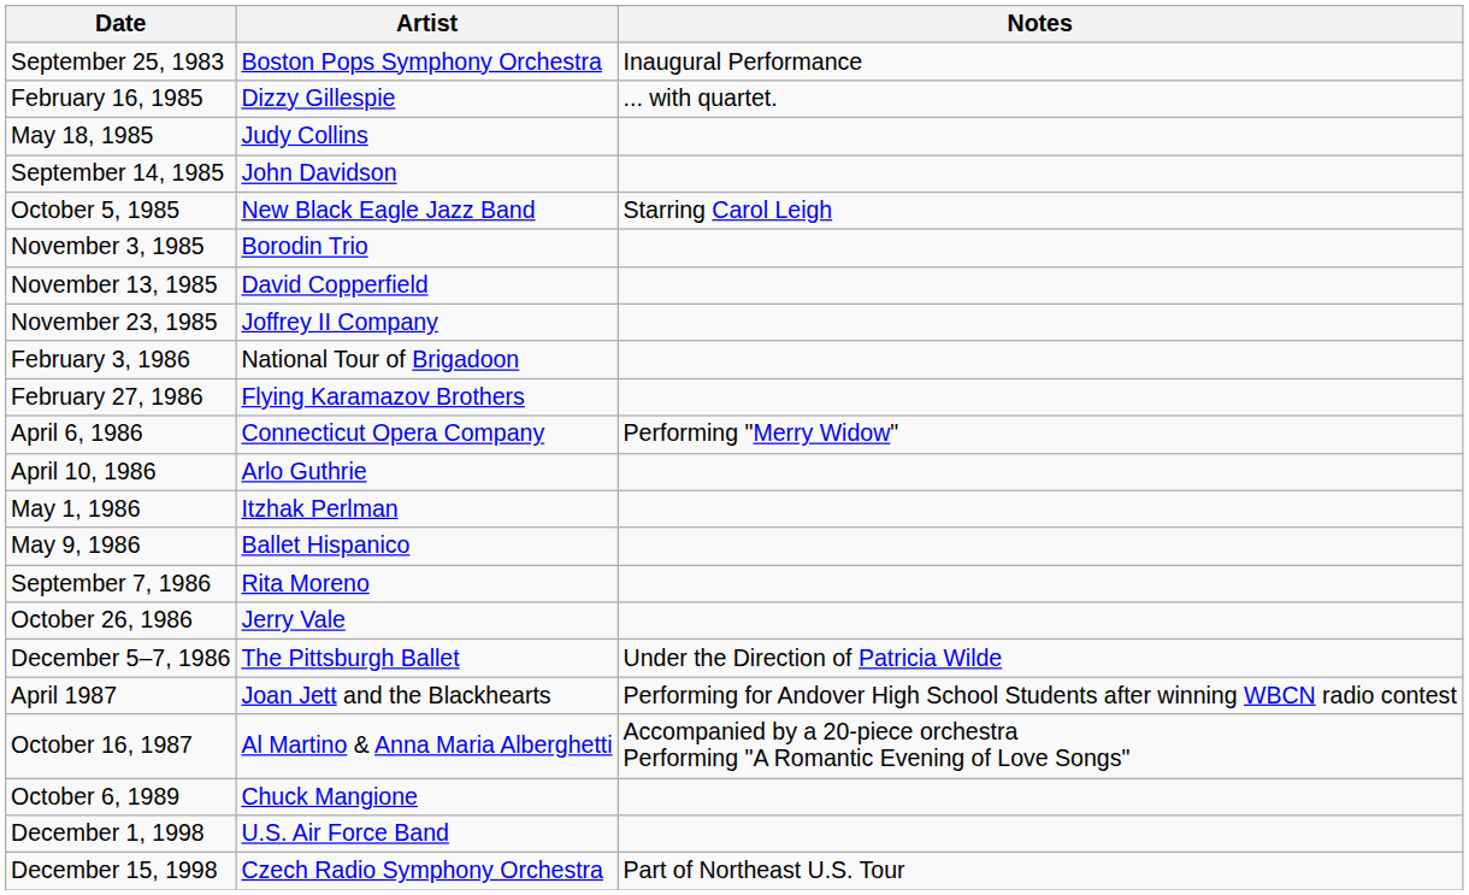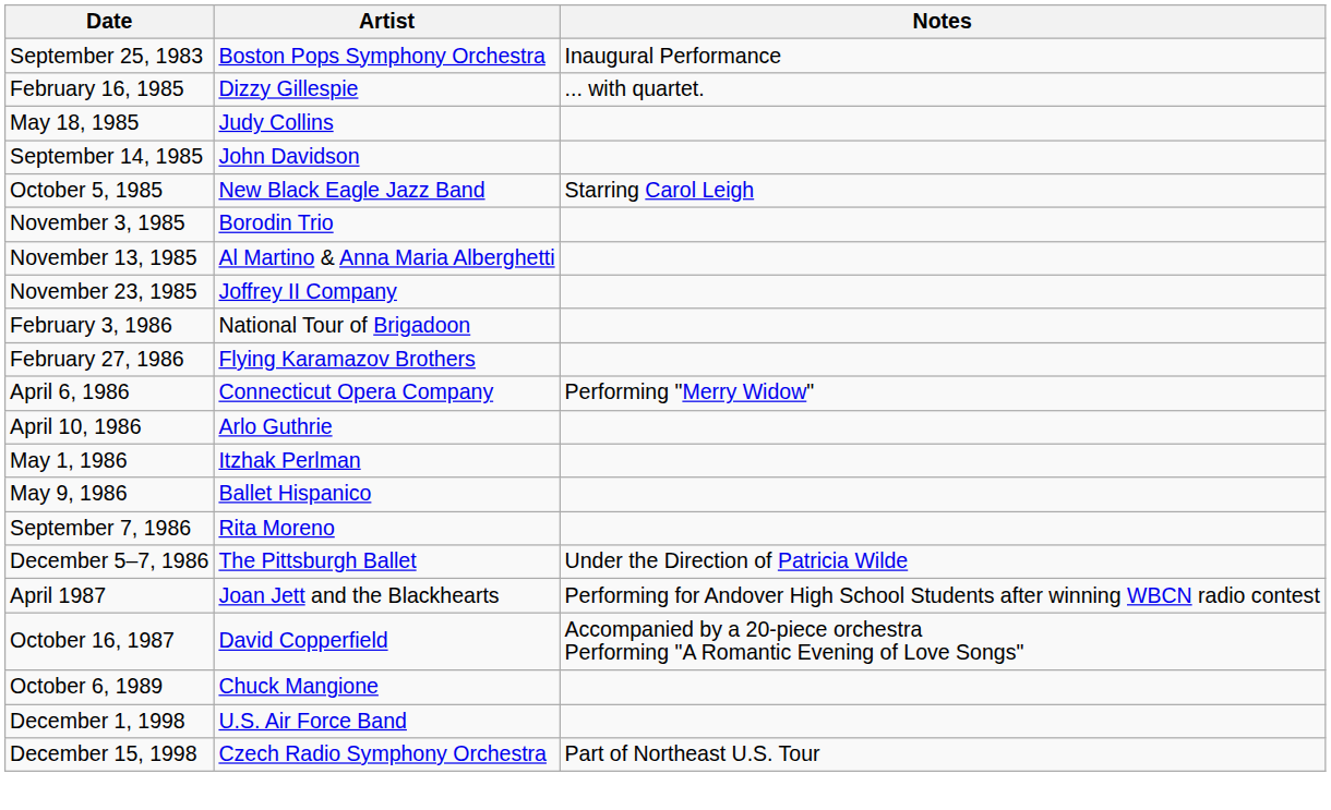November 13, 1985 | Artist: David Copperfield -> Al Martino & Anna Maria Alberghetti
- row: October 26, 1986 | Jerry Vale
October 16, 1987 | Artist: Al Martino & Anna Maria Alberghetti -> David Copperfield
